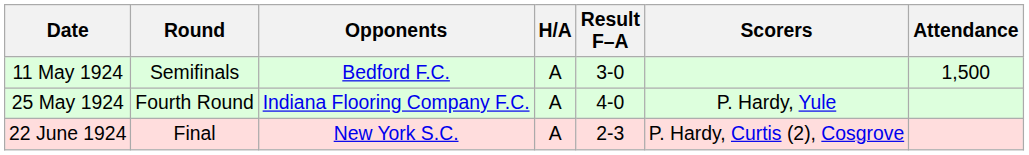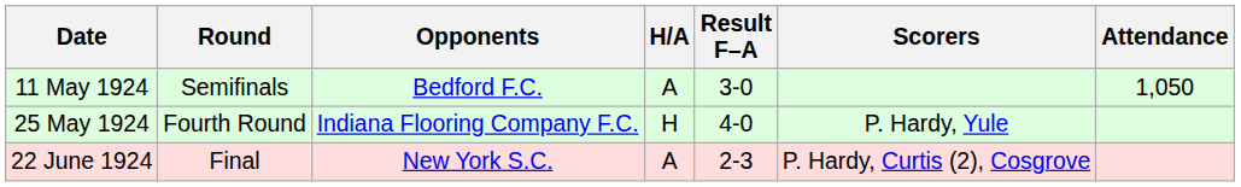11 May 1924 | Attendance: 1,500 -> 1,050
25 May 1924 | H/A: A -> H
